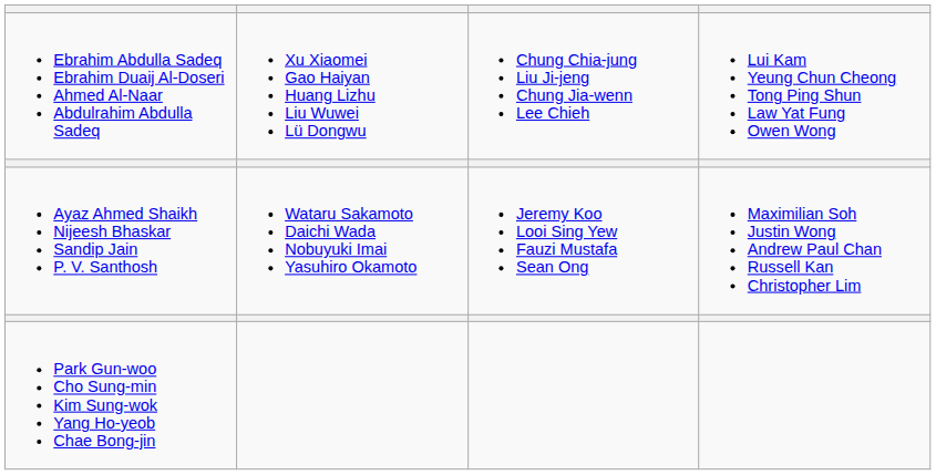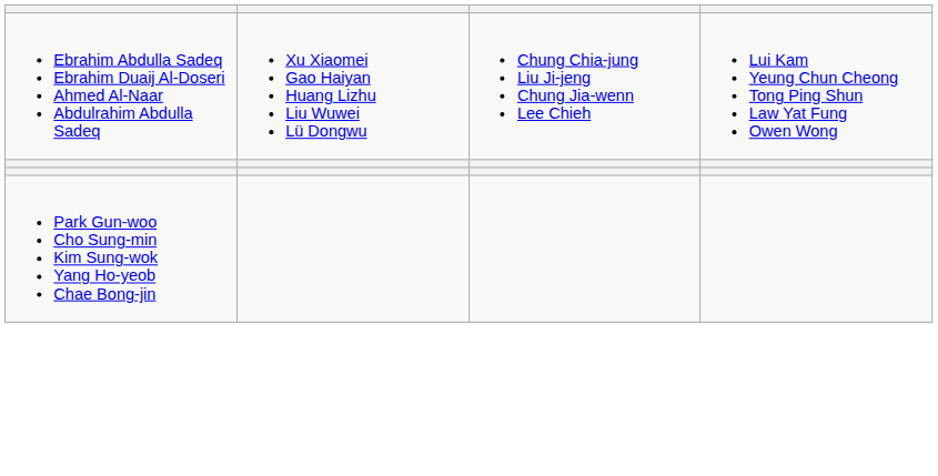- row: Ayaz Ahmed Shaikh Nijeesh Bhaskar Sandip Jain P. V. Santhosh | Wataru Sakamoto Daichi Wada Nobuyuki Imai Yasuhiro Okamoto | Jeremy Koo Looi Sing Yew Fauzi Mustafa Sean Ong | Maximilian Soh Justin Wong Andrew Paul Chan Russell Kan Christopher Lim
